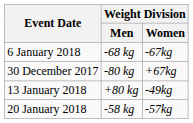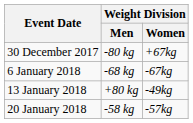rows swapped: 30 December 2017 <-> 6 January 2018
